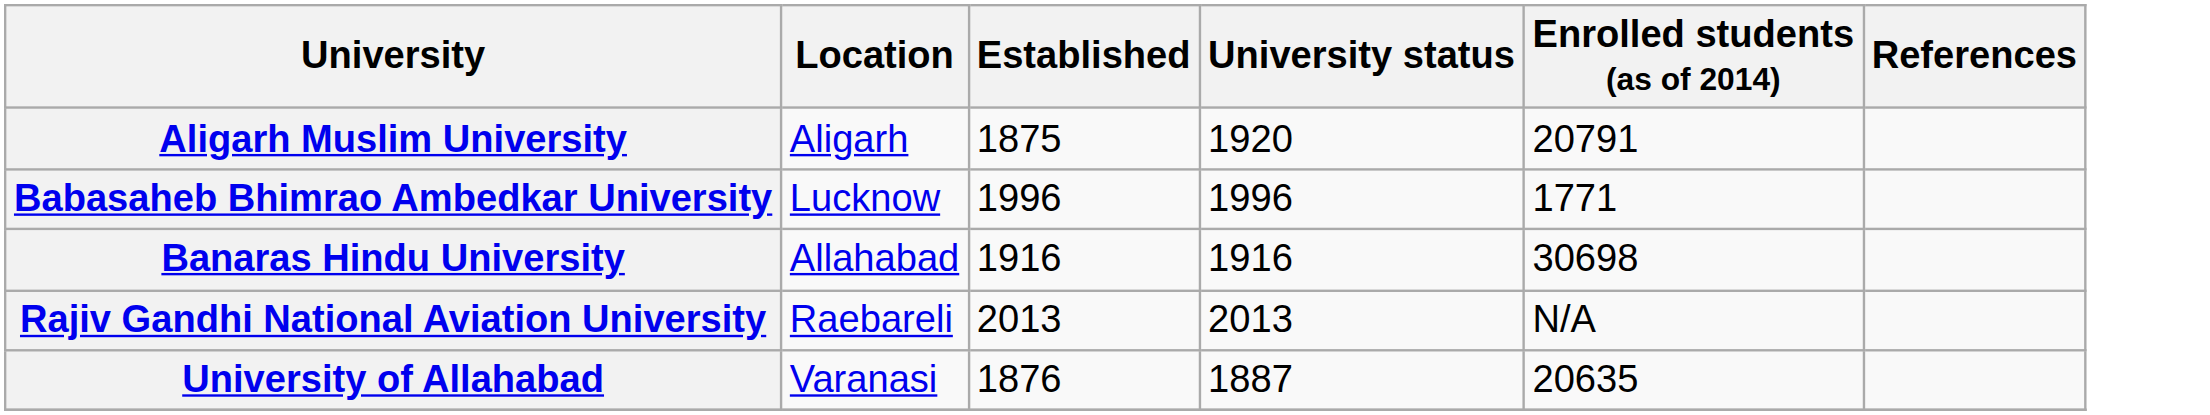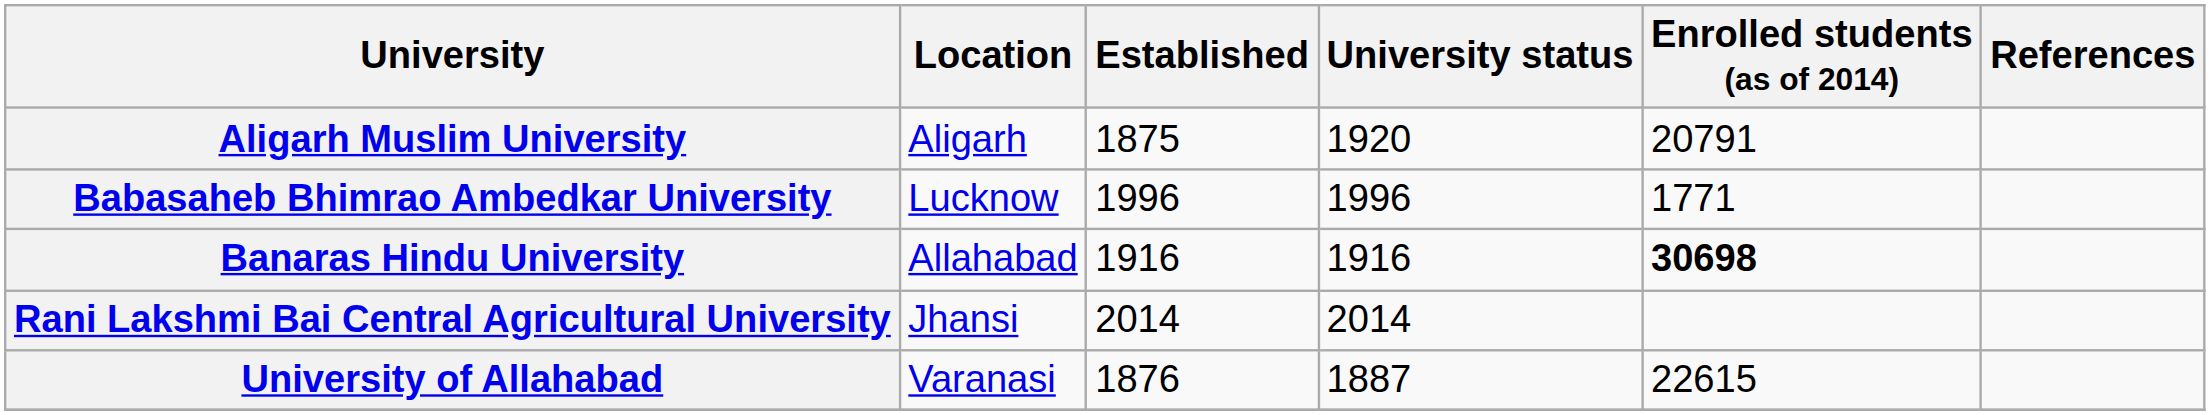Banaras Hindu University | Enrolled students (as of 2014): normal -> bold
- row: Rajiv Gandhi National Aviation University | Raebareli | 2013 | 2013 | N/A
+ row: Rani Lakshmi Bai Central Agricultural University | Jhansi | 2014 | 2014
University of Allahabad | Enrolled students (as of 2014): 20635 -> 22615
